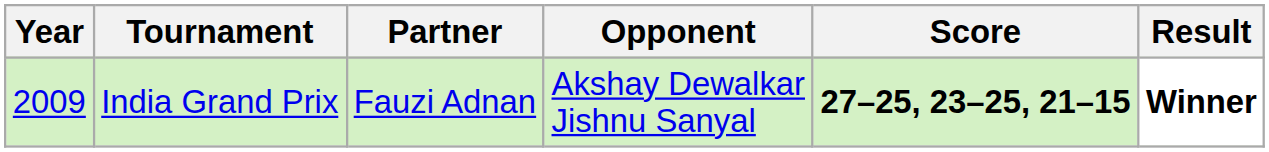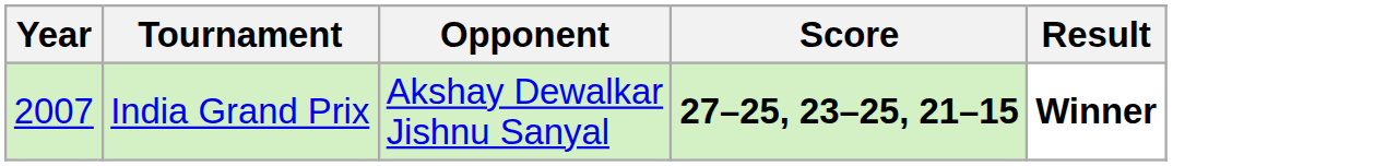- column: Partner | Fauzi Adnan
India Grand Prix | Year: 2009 -> 2007
